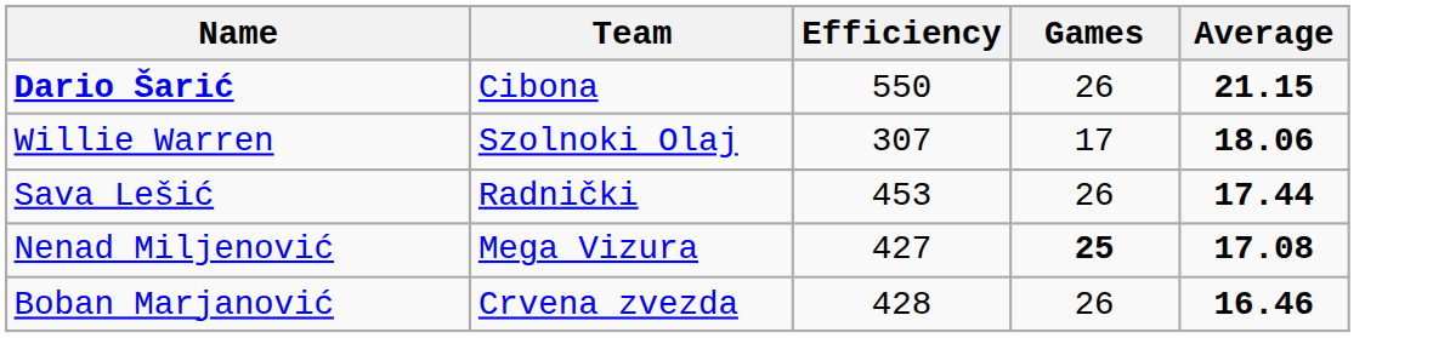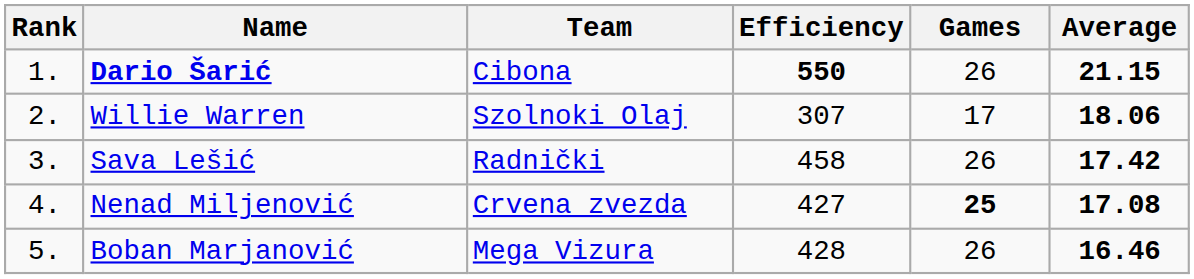+ column: Rank | 1. | 2. | 3. | 4. | 5.
Dario Šarić | Efficiency: normal -> bold
Sava Lešić | Efficiency: 453 -> 458
Sava Lešić | Average: 17.44 -> 17.42
Nenad Miljenović | Team: Mega Vizura -> Crvena zvezda
Boban Marjanović | Team: Crvena zvezda -> Mega Vizura
